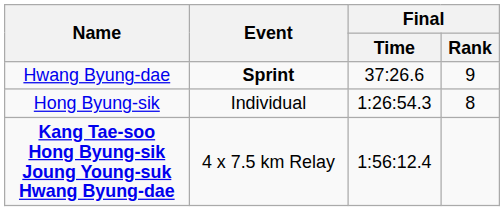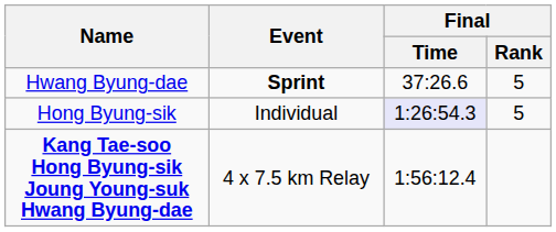Hwang Byung-dae | Final / Rank: 9 -> 5
Hong Byung-sik | Final / Time: no background -> lavender background
Hong Byung-sik | Final / Rank: 8 -> 5
